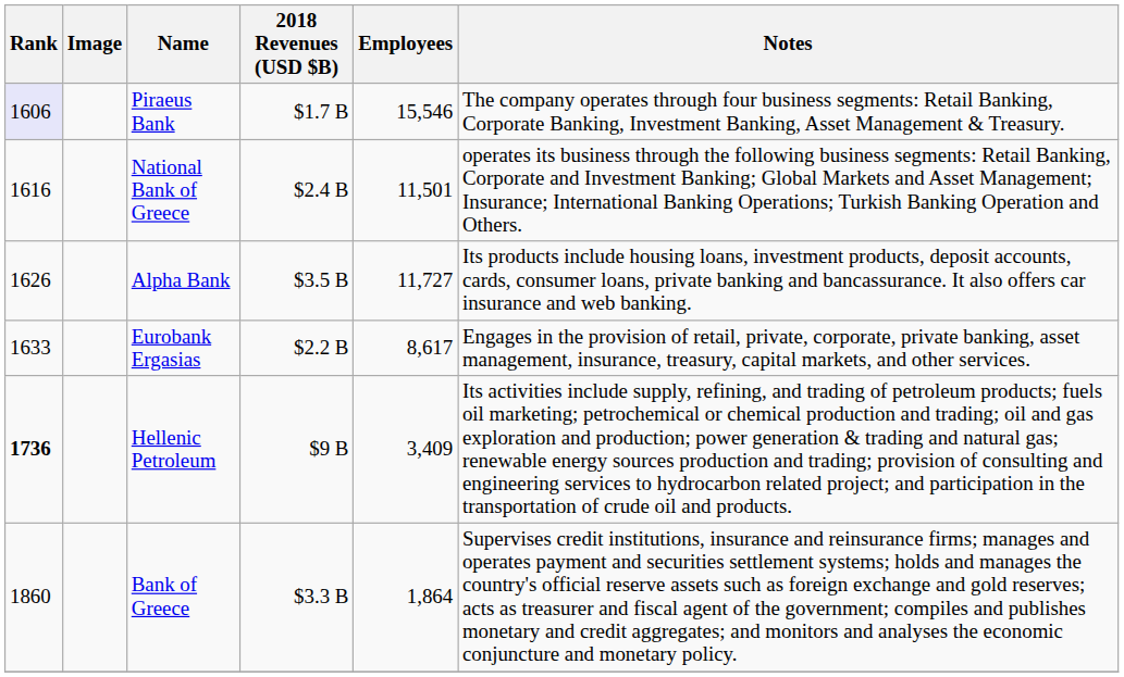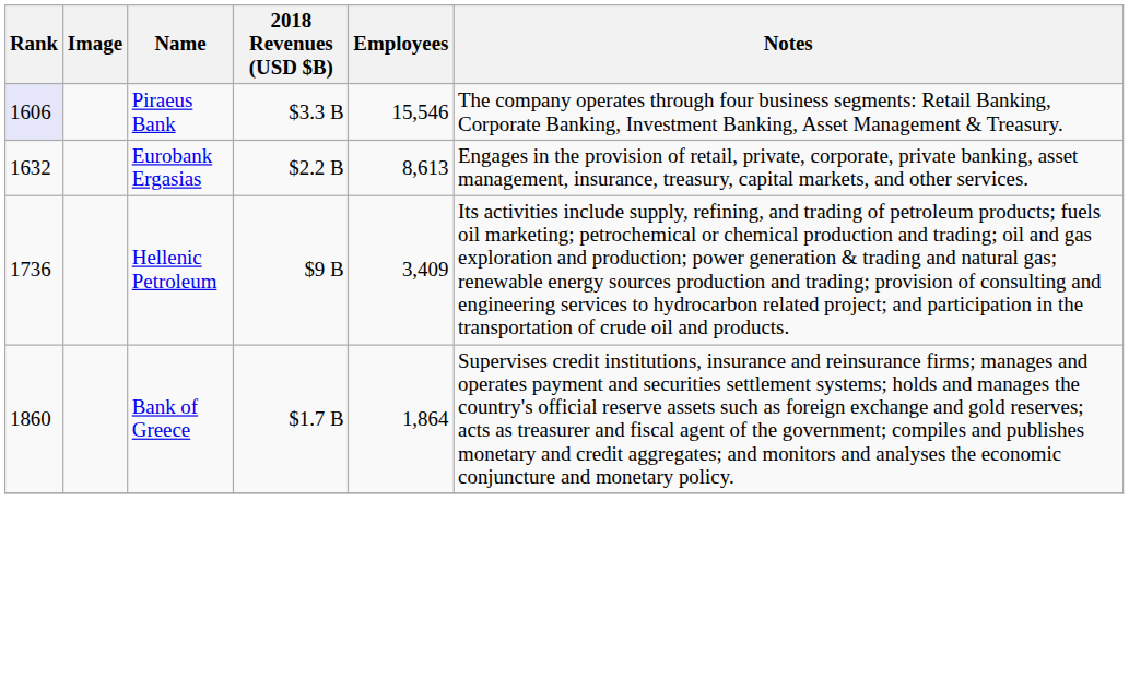Piraeus Bank | 2018 Revenues (USD $B): $1.7 B -> $3.3 B
- row: 1616 | National Bank of Greece | $2.4 B | 11,501 | operates its business through the following business segments: Retail Banking, Corporate and Investment Banking; Global Markets and Asset Management; Insurance; International Banking Operations; Turkish Banking Operation and Others.
- row: 1626 | Alpha Bank | $3.5 B | 11,727 | Its products include housing loans, investment products, deposit accounts, cards, consumer loans, private banking and bancassurance. It also offers car insurance and web banking.
Eurobank Ergasias | Rank: 1633 -> 1632
Eurobank Ergasias | Employees: 8,617 -> 8,613
Hellenic Petroleum | Rank: bold -> normal
Bank of Greece | 2018 Revenues (USD $B): $3.3 B -> $1.7 B
